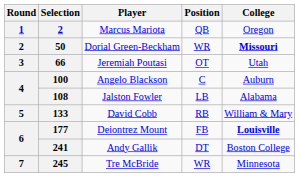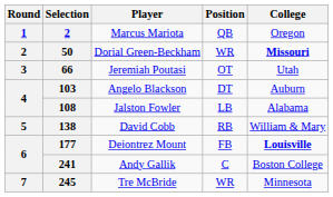Angelo Blackson | Selection: 100 -> 103
Angelo Blackson | Position: C -> DT
David Cobb | Selection: 133 -> 138
Andy Gallik | Position: DT -> C
